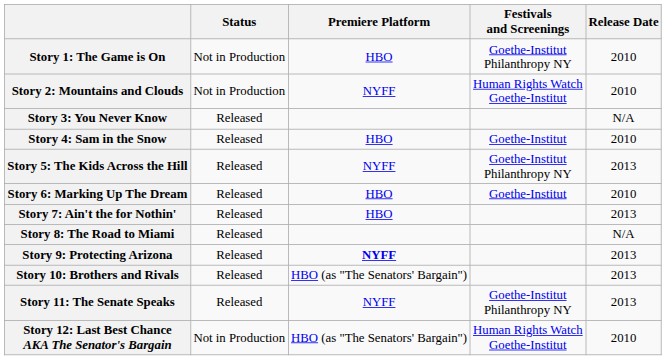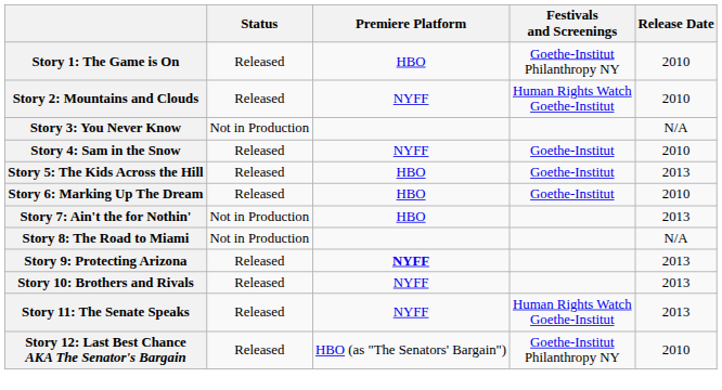Story 1: The Game is On | Status: Not in Production -> Released
Story 2: Mountains and Clouds | Status: Not in Production -> Released
Story 3: You Never Know | Status: Released -> Not in Production
Story 4: Sam in the Snow | Premiere Platform: HBO -> NYFF
Story 5: The Kids Across the Hill | Premiere Platform: NYFF -> HBO
Story 5: The Kids Across the Hill | Festivals and Screenings: Goethe-Institut Philanthropy NY -> Goethe-Institut
Story 7: Ain't the for Nothin' | Status: Released -> Not in Production
Story 8: The Road to Miami | Status: Released -> Not in Production
Story 10: Brothers and Rivals | Premiere Platform: HBO (as "The Senators' Bargain") -> NYFF
Story 11: The Senate Speaks | Festivals and Screenings: Goethe-Institut Philanthropy NY -> Human Rights Watch Goethe-Institut
Story 12: Last Best Chance AKA The Senator's Bargain | Status: Not in Production -> Released
Story 12: Last Best Chance AKA The Senator's Bargain | Festivals and Screenings: Human Rights Watch Goethe-Institut -> Goethe-Institut Philanthropy NY
